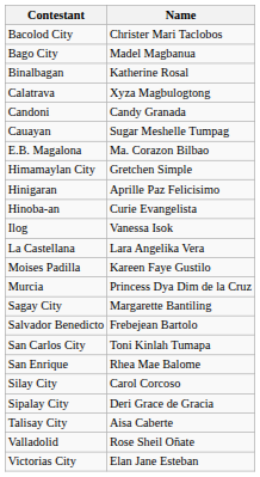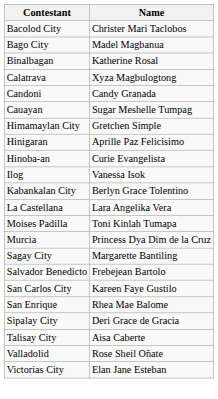- row: E.B. Magalona | Ma. Corazon Bilbao
+ row: Kabankalan City | Berlyn Grace Tolentino
Moises Padilla | Name: Kareen Faye Gustilo -> Toni Kinlah Tumapa
San Carlos City | Name: Toni Kinlah Tumapa -> Kareen Faye Gustilo
- row: Silay City | Carol Corcoso
